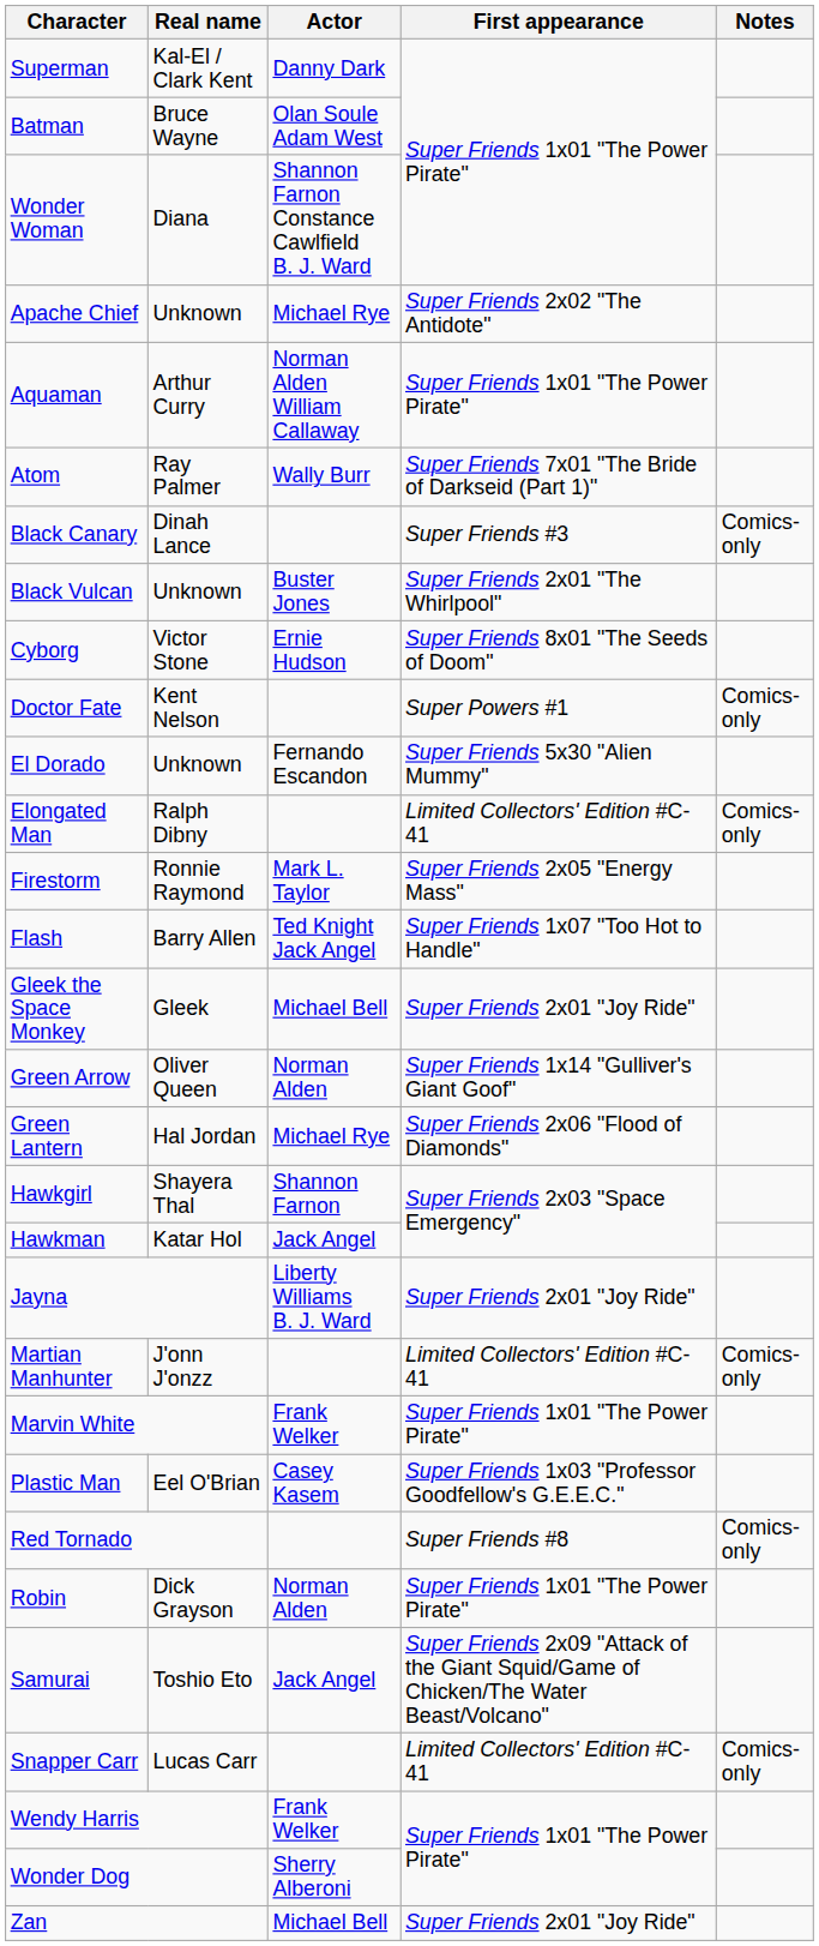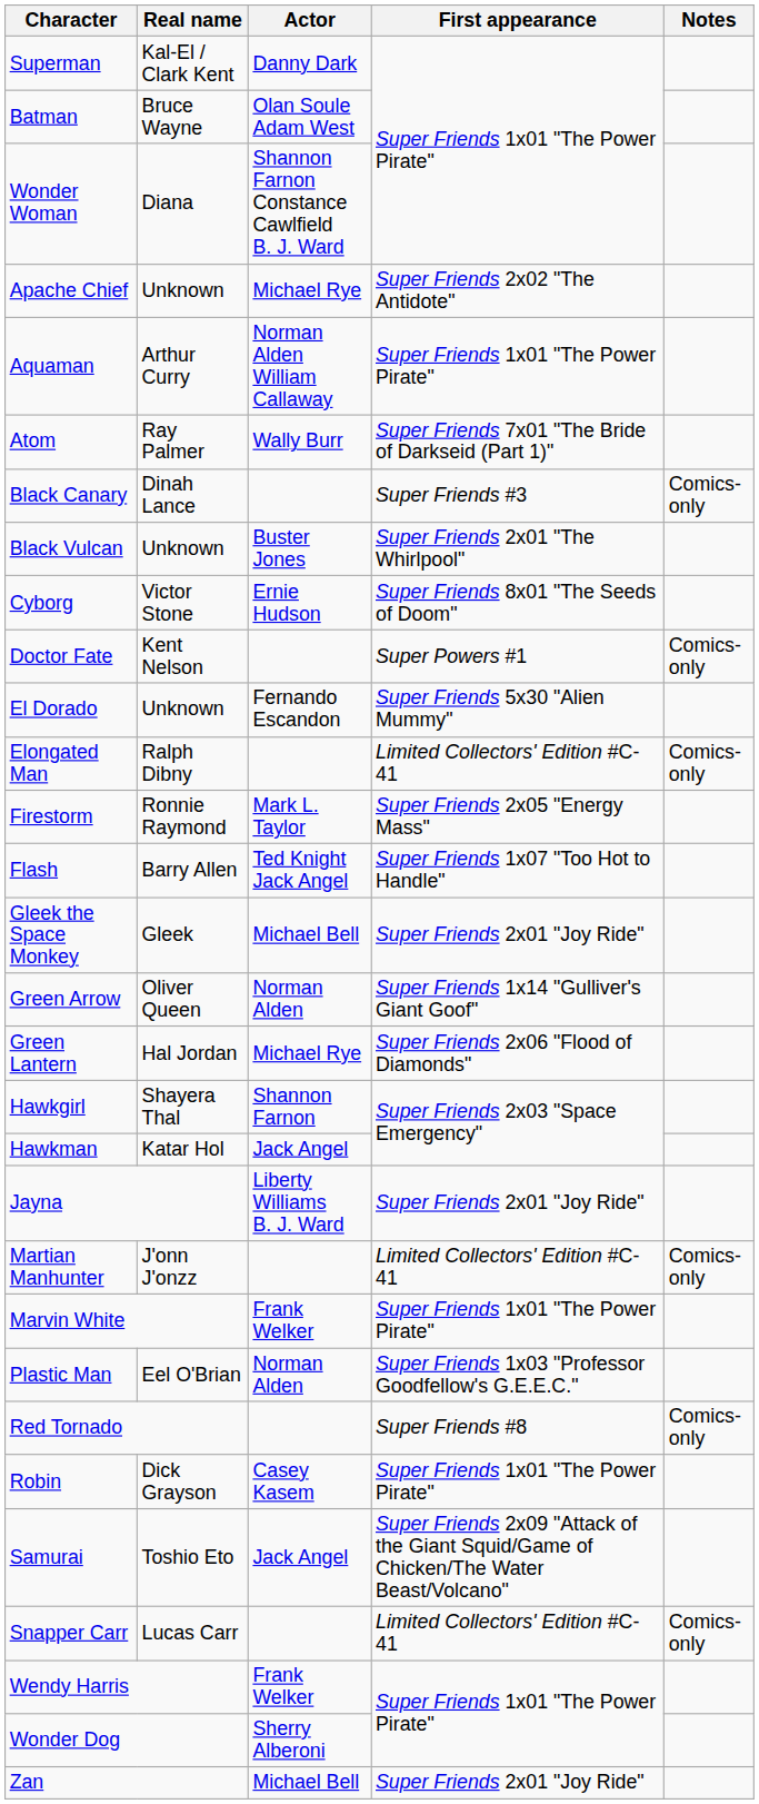Plastic Man | Actor: Casey Kasem -> Norman Alden
Robin | Actor: Norman Alden -> Casey Kasem
